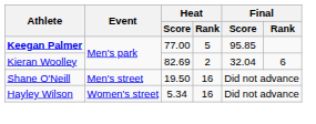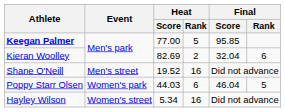Shane O'Neill | Heat / Score: 19.50 -> 19.52
+ row: Poppy Starr Olsen | Women's park | 44.03 | 6 | 46.04 | 5
